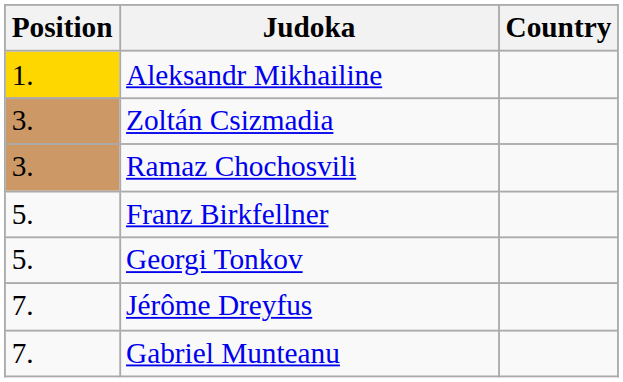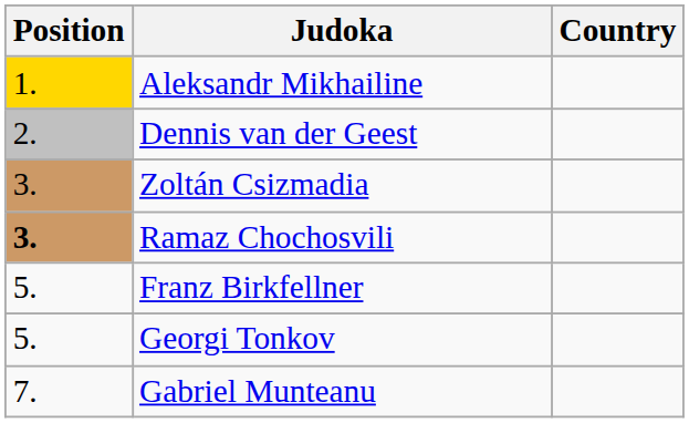+ row: 2. | Dennis van der Geest
Ramaz Chochosvili | Position: normal -> bold
- row: 7. | Jérôme Dreyfus
